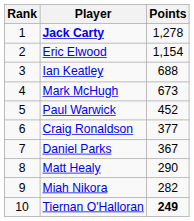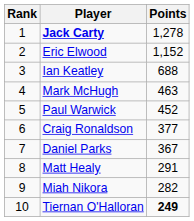Eric Elwood | Points: 1,154 -> 1,152
Mark McHugh | Points: 673 -> 463
Matt Healy | Points: 290 -> 291
